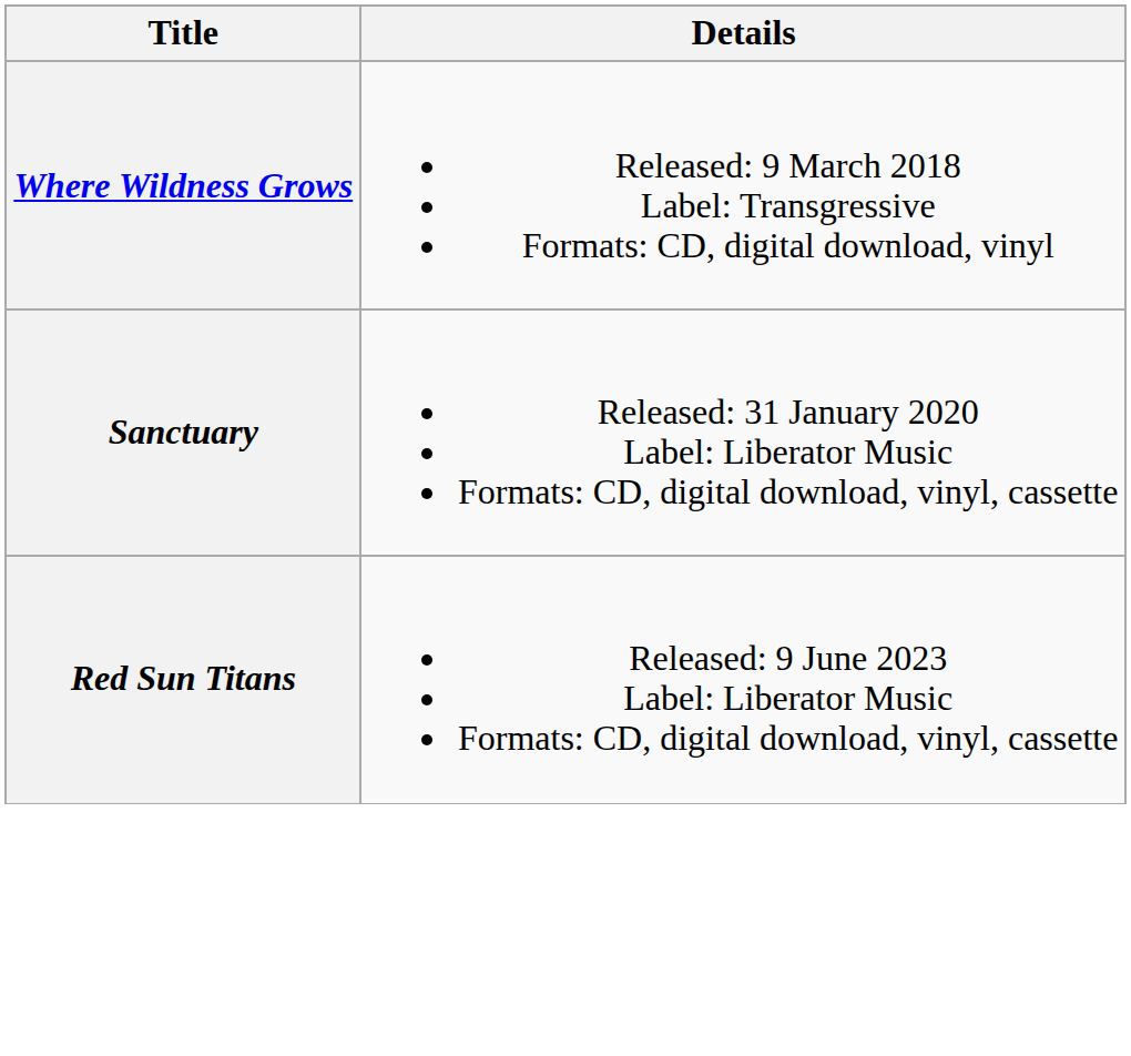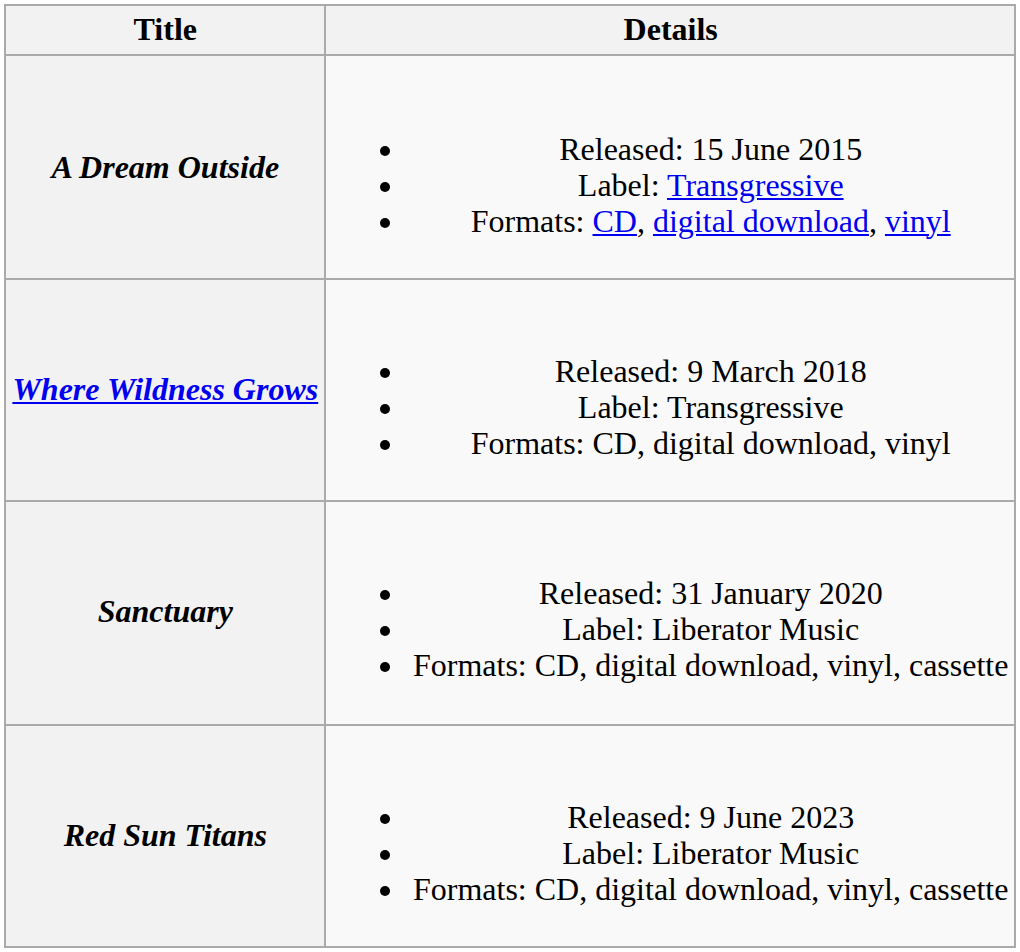+ row: A Dream Outside | Released: 15 June 2015 Label: Transgressive Formats: CD, digital download, vinyl
